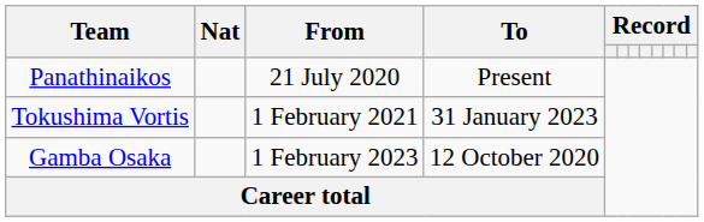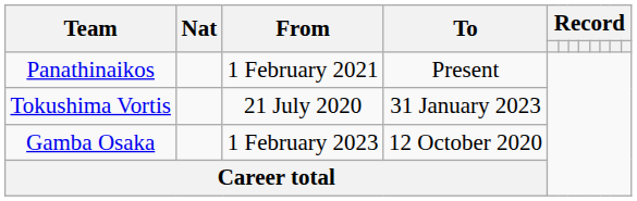Panathinaikos | From: 21 July 2020 -> 1 February 2021
Tokushima Vortis | From: 1 February 2021 -> 21 July 2020
